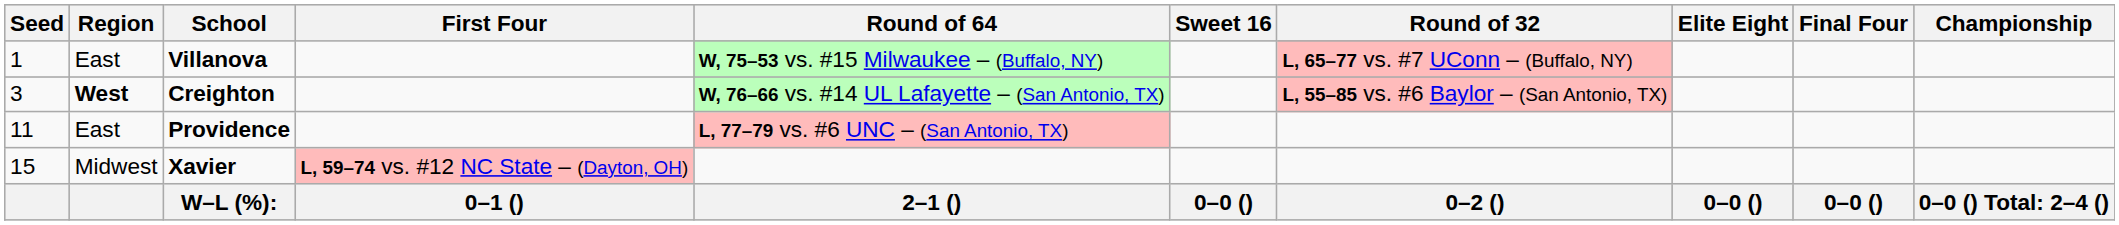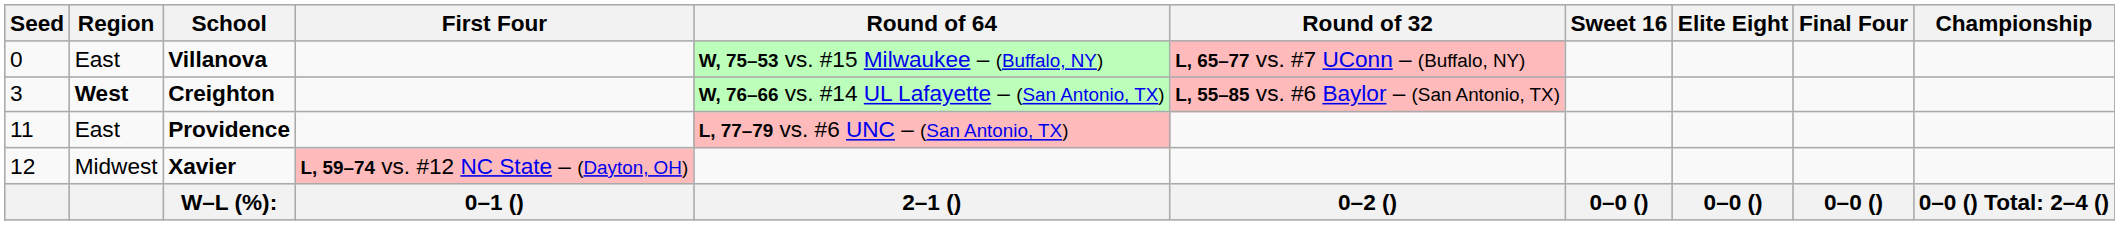columns swapped: Round of 32 <-> Sweet 16
Villanova | Seed: 1 -> 0
Xavier | Seed: 15 -> 12
